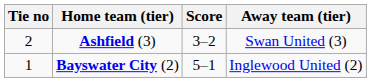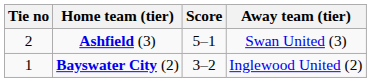Ashfield (3) | Score: 3–2 -> 5–1
Bayswater City (2) | Score: 5–1 -> 3–2
